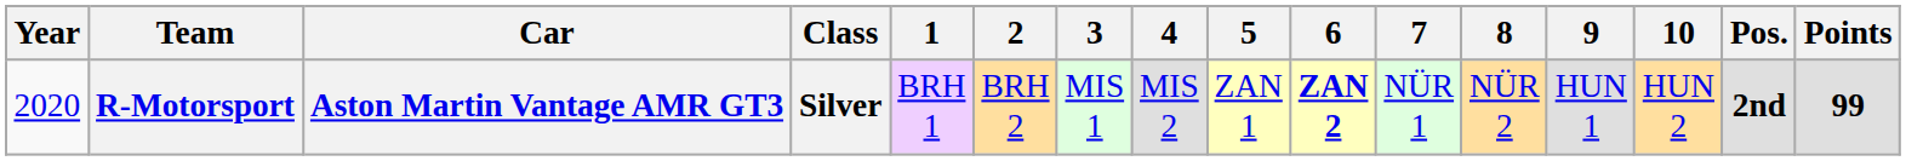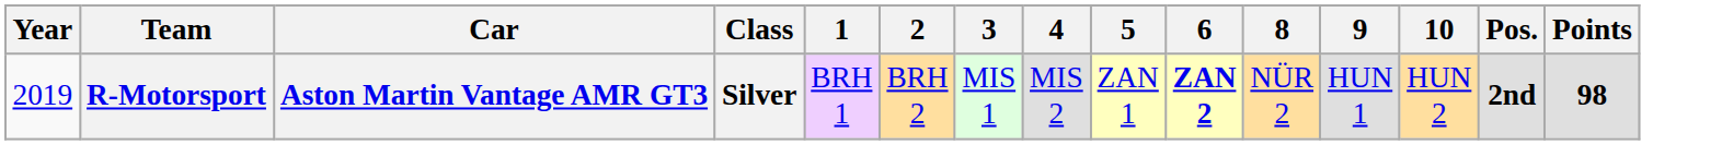- column: 7 | NÜR 1
R-Motorsport | Year: 2020 -> 2019
R-Motorsport | Points: 99 -> 98
